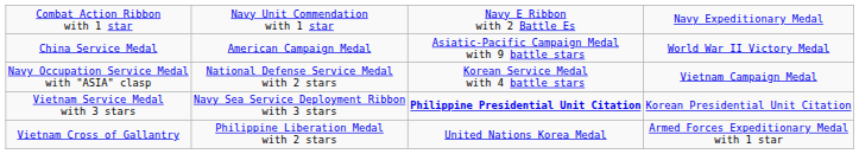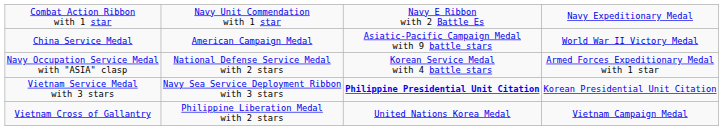Navy Occupation Service Medal with "ASIA" clasp | column 4: Vietnam Campaign Medal -> Armed Forces Expeditionary Medal with 1 star
Vietnam Cross of Gallantry | column 4: Armed Forces Expeditionary Medal with 1 star -> Vietnam Campaign Medal
